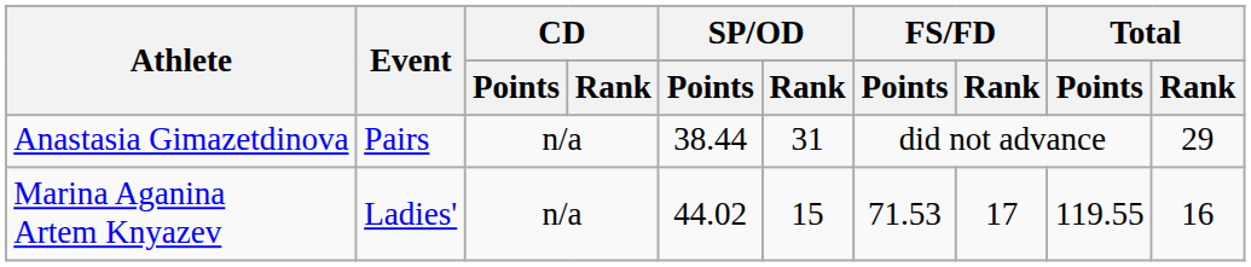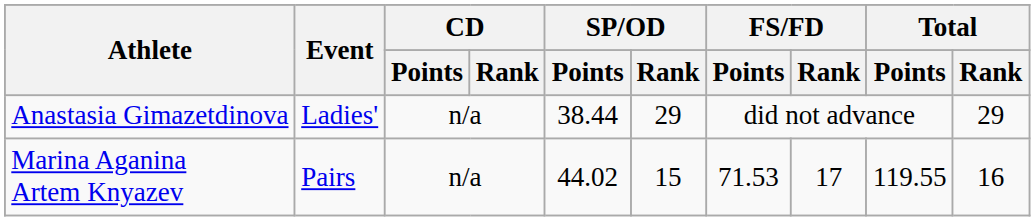Anastasia Gimazetdinova | Event: Pairs -> Ladies'
Anastasia Gimazetdinova | SP/OD / Rank: 31 -> 29
Marina Aganina Artem Knyazev | Event: Ladies' -> Pairs
